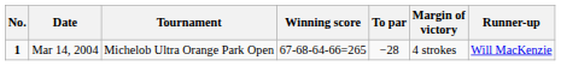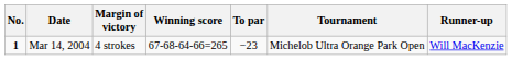columns swapped: Tournament <-> Margin of victory
Mar 14, 2004 | To par: −28 -> −23
